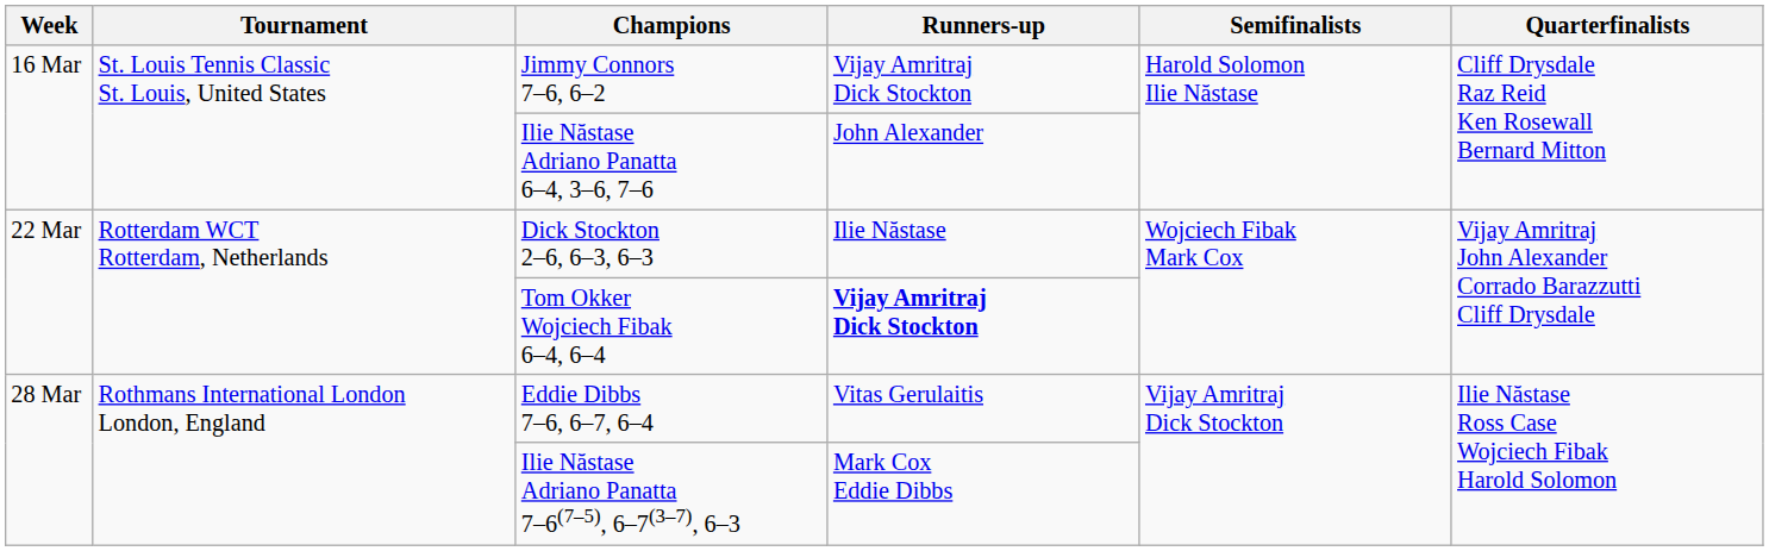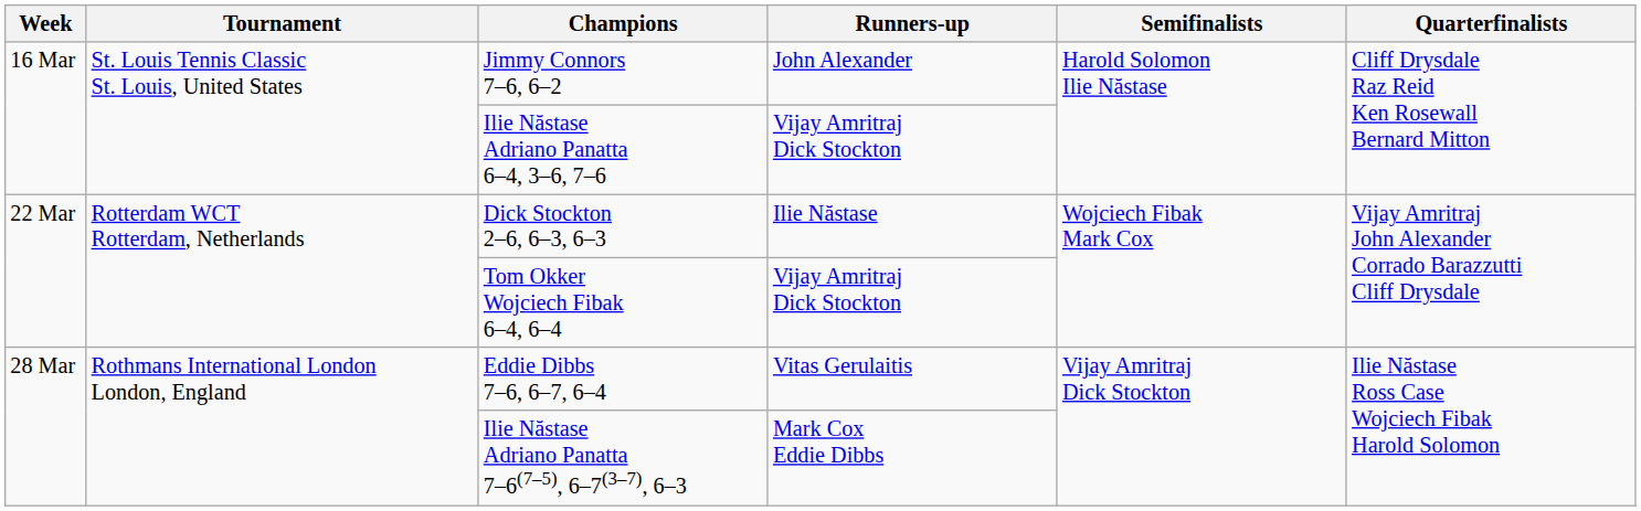Jimmy Connors 7–6, 6–2 | Runners-up: Vijay Amritraj Dick Stockton -> John Alexander
Ilie Năstase Adriano Panatta 6–4, 3–6, 7–6 | Runners-up: John Alexander -> Vijay Amritraj Dick Stockton
Tom Okker Wojciech Fibak 6–4, 6–4 | Runners-up: bold -> normal
